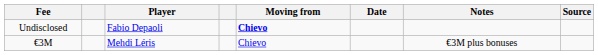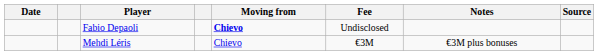columns swapped: Date <-> Fee
